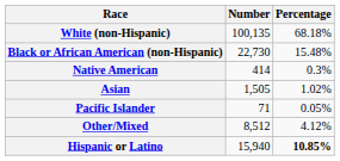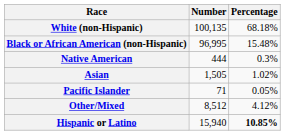Black or African American (non-Hispanic) | Number: 22,730 -> 96,995
Native American | Number: 414 -> 444
